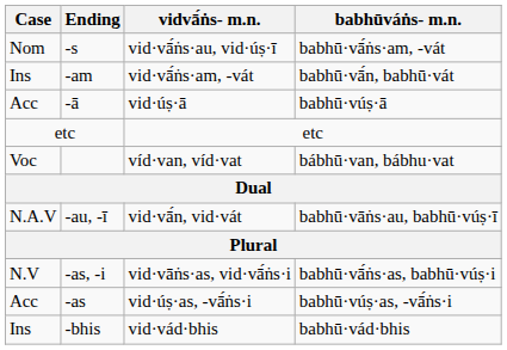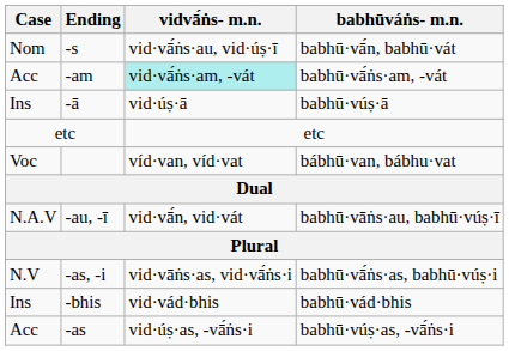-s | babhūváṅs- m.n.: babhū·vā́ṅs·am, -vát -> babhū·vā́n, babhū·vát
-am | Case: Ins -> Acc
-am | vidvā́ṅs- m.n.: no background -> paleturquoise background
-am | babhūváṅs- m.n.: babhū·vā́n, babhū·vát -> babhū·vā́ṅs·am, -vát
-ā | Case: Acc -> Ins
rows swapped: -as <-> -bhis
